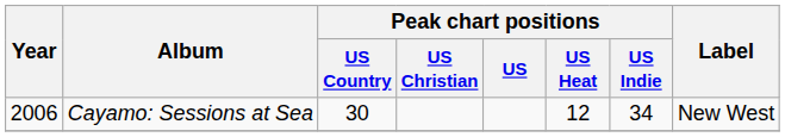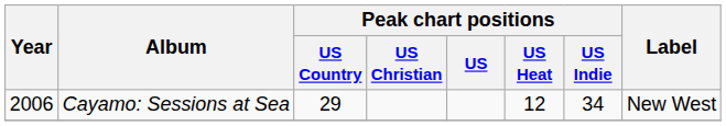Cayamo: Sessions at Sea | Peak chart positions / US Country: 30 -> 29
